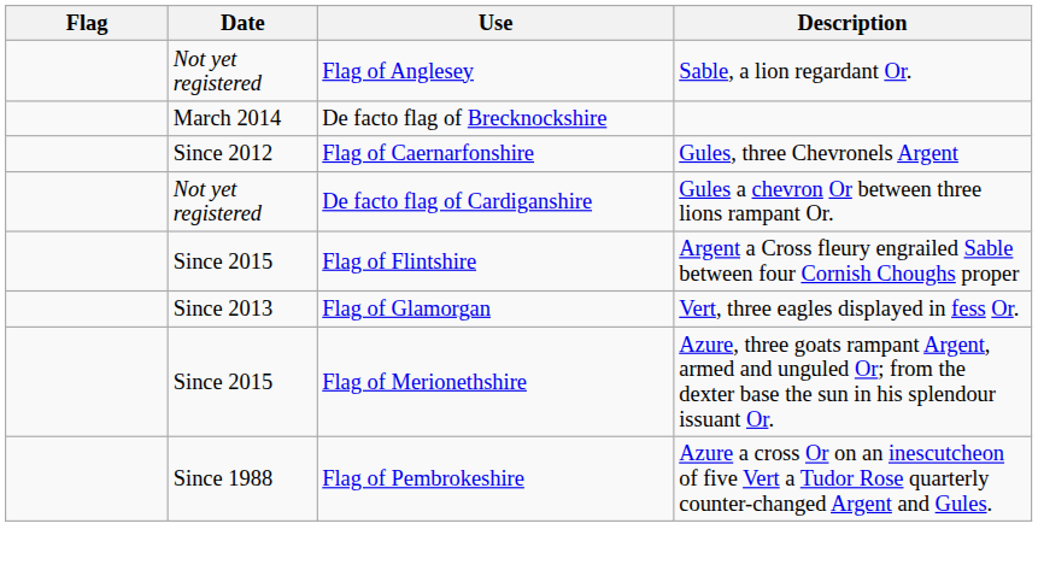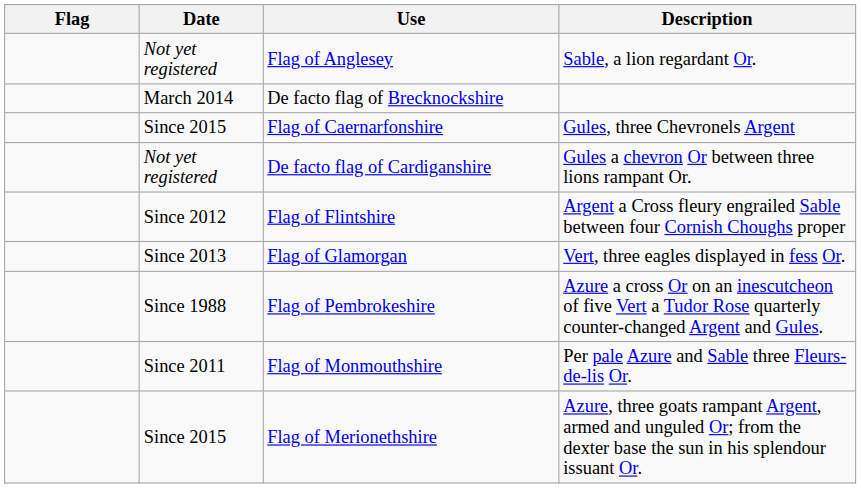Flag of Caernarfonshire | Date: Since 2012 -> Since 2015
Flag of Flintshire | Date: Since 2015 -> Since 2012
rows swapped: Flag of Merionethshire <-> Flag of Pembrokeshire
+ row: Since 2011 | Flag of Monmouthshire | Per pale Azure and Sable three Fleurs-de-lis Or.
